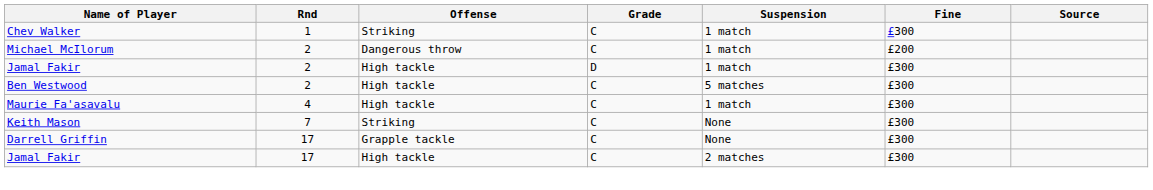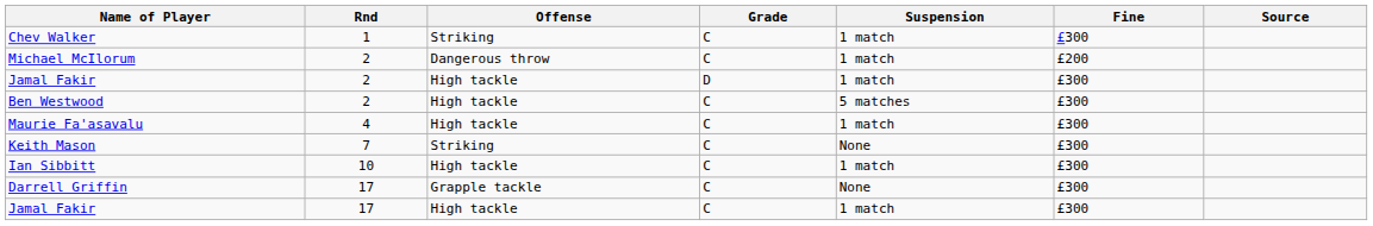+ row: Ian Sibbitt | 10 | High tackle | C | 1 match | £300
Jamal Fakir / 17 | Suspension: 2 matches -> 1 match
